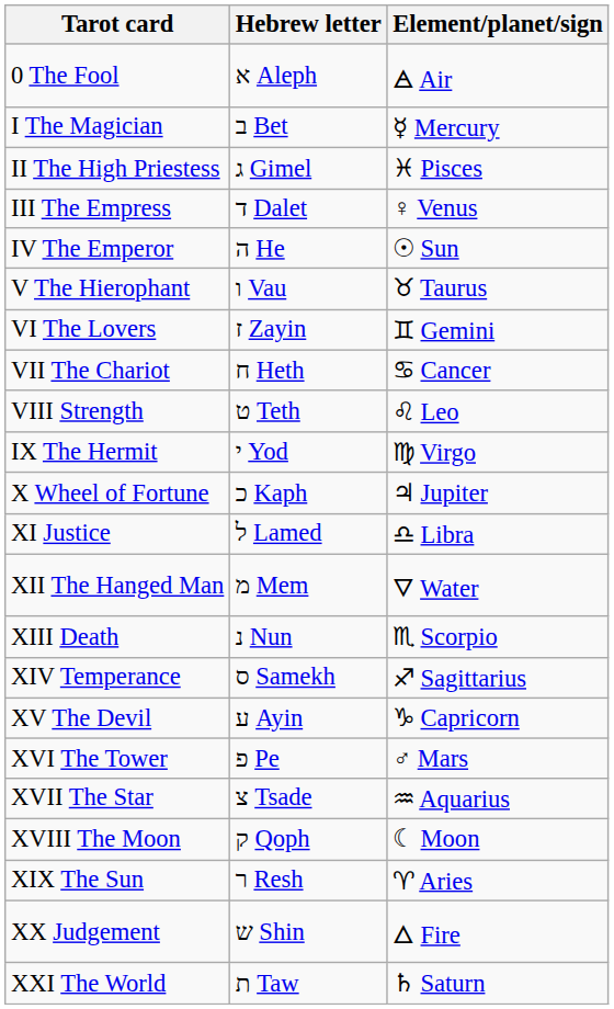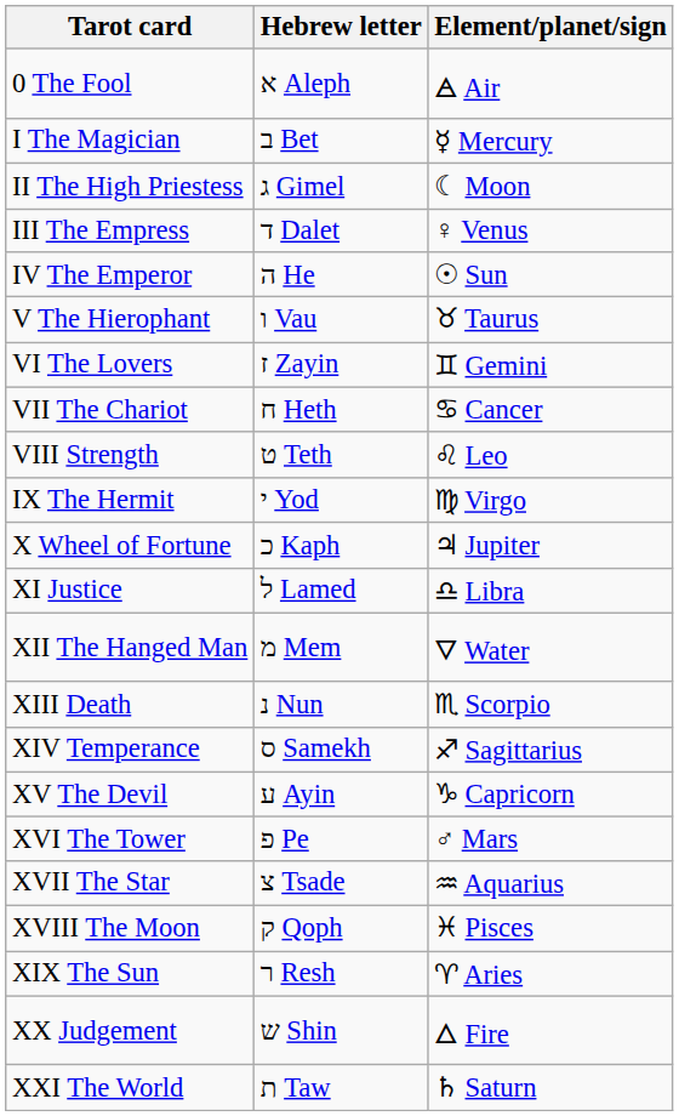II The High Priestess | Element/planet/sign: ♓︎ Pisces -> ☾ Moon
XVIII The Moon | Element/planet/sign: ☾ Moon -> ♓︎ Pisces
